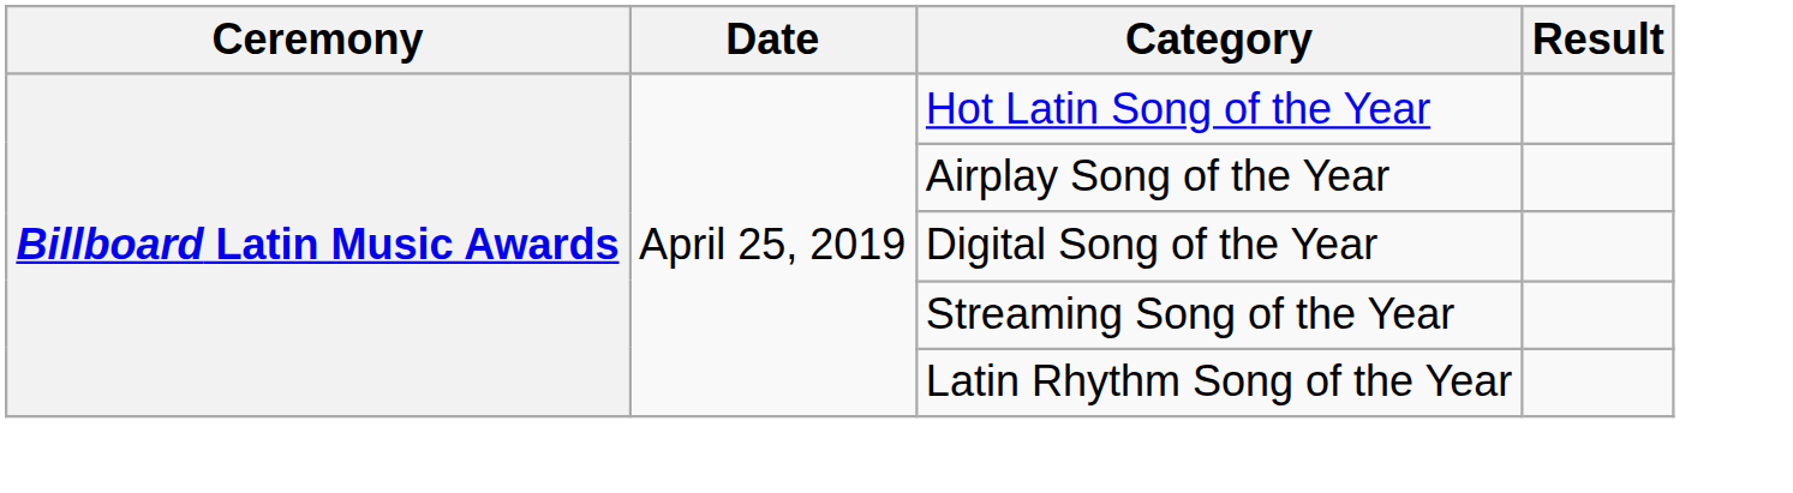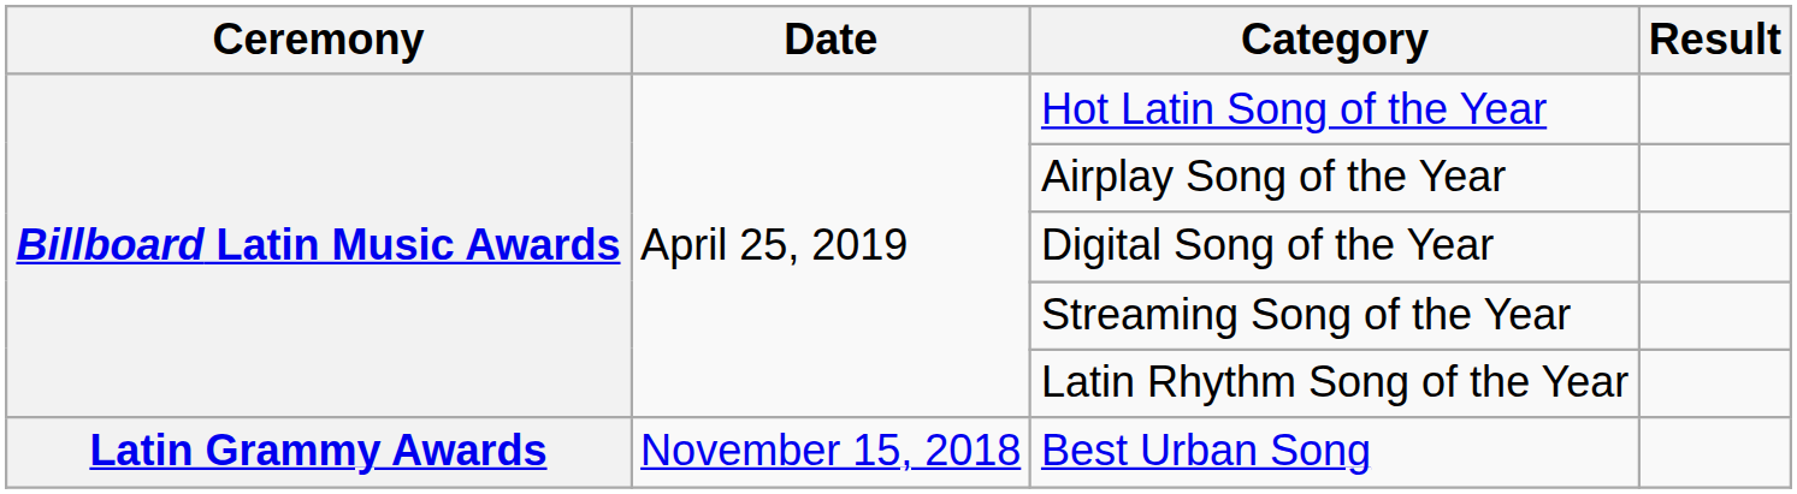+ row: Latin Grammy Awards | November 15, 2018 | Best Urban Song
